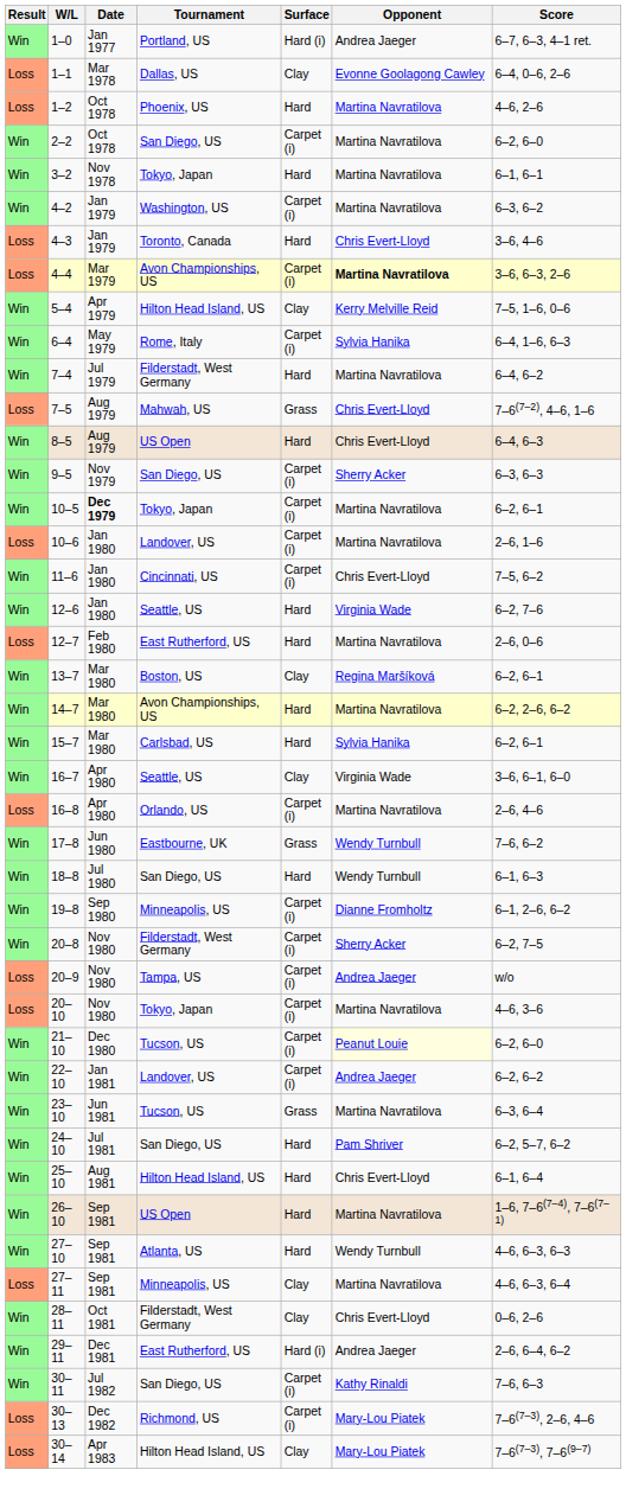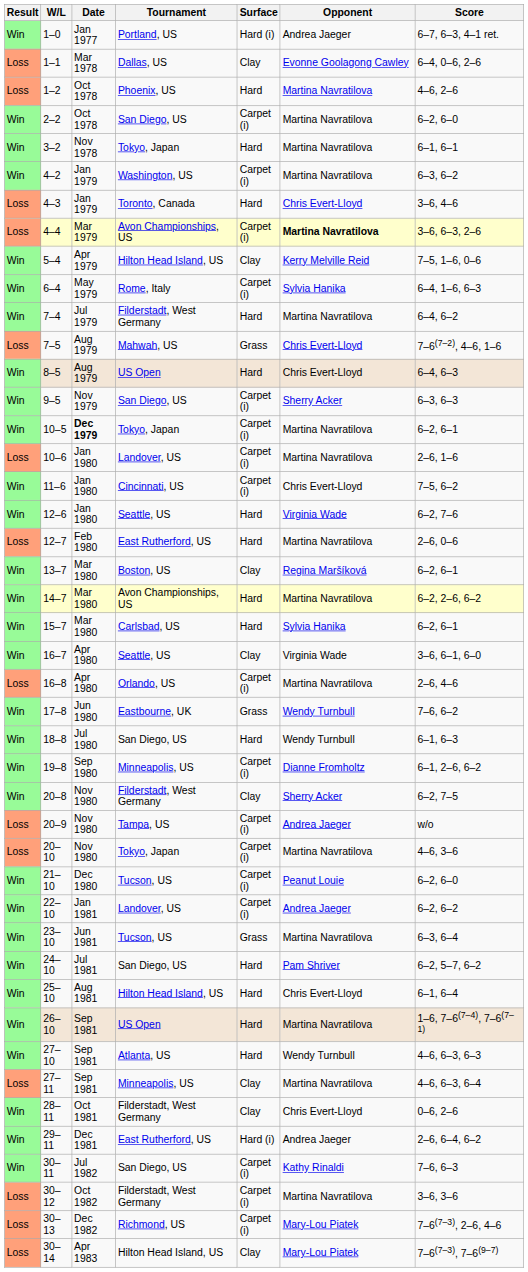20–8 | Surface: Carpet (i) -> Clay
21–10 | Opponent: lightyellow background -> no background
+ row: Loss | 30–12 | Oct 1982 | Filderstadt, West Germany | Carpet (i) | Martina Navratilova | 3–6, 3–6
